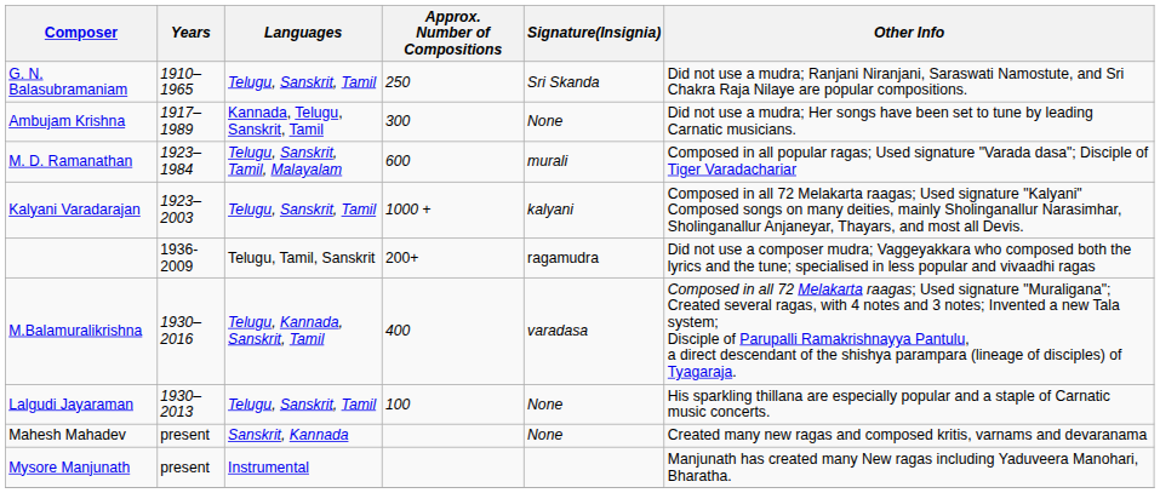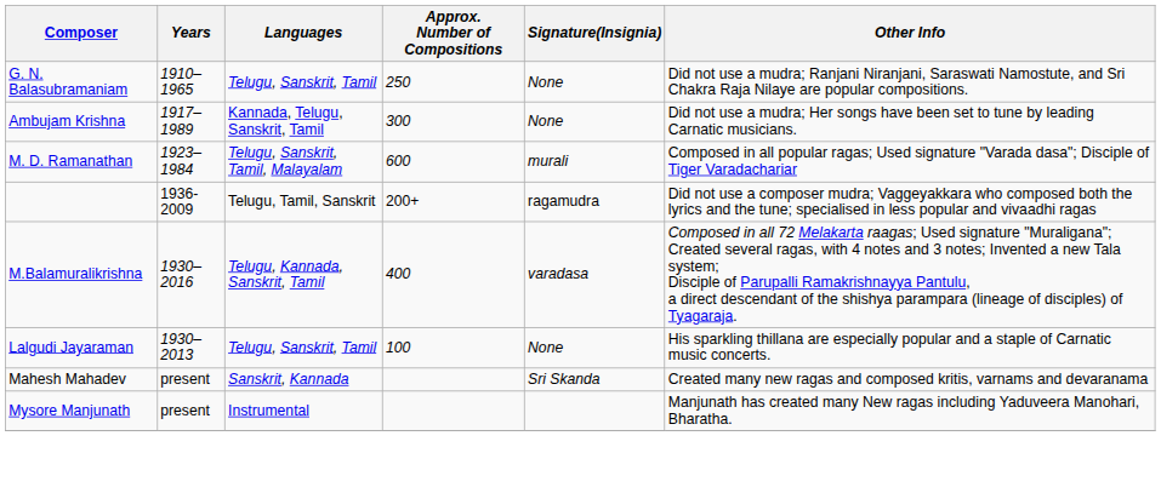G. N. Balasubramaniam | Signature(Insignia): Sri Skanda -> None
- row: Kalyani Varadarajan | 1923–2003 | Telugu, Sanskrit, Tamil | 1000 + | kalyani | Composed in all 72 Melakarta raagas; Used signature "Kalyani" Composed songs on many deities, mainly Sholinganallur Narasimhar, Sholinganallur Anjaneyar, Thayars, and most all Devis.
Mahesh Mahadev | Signature(Insignia): None -> Sri Skanda
